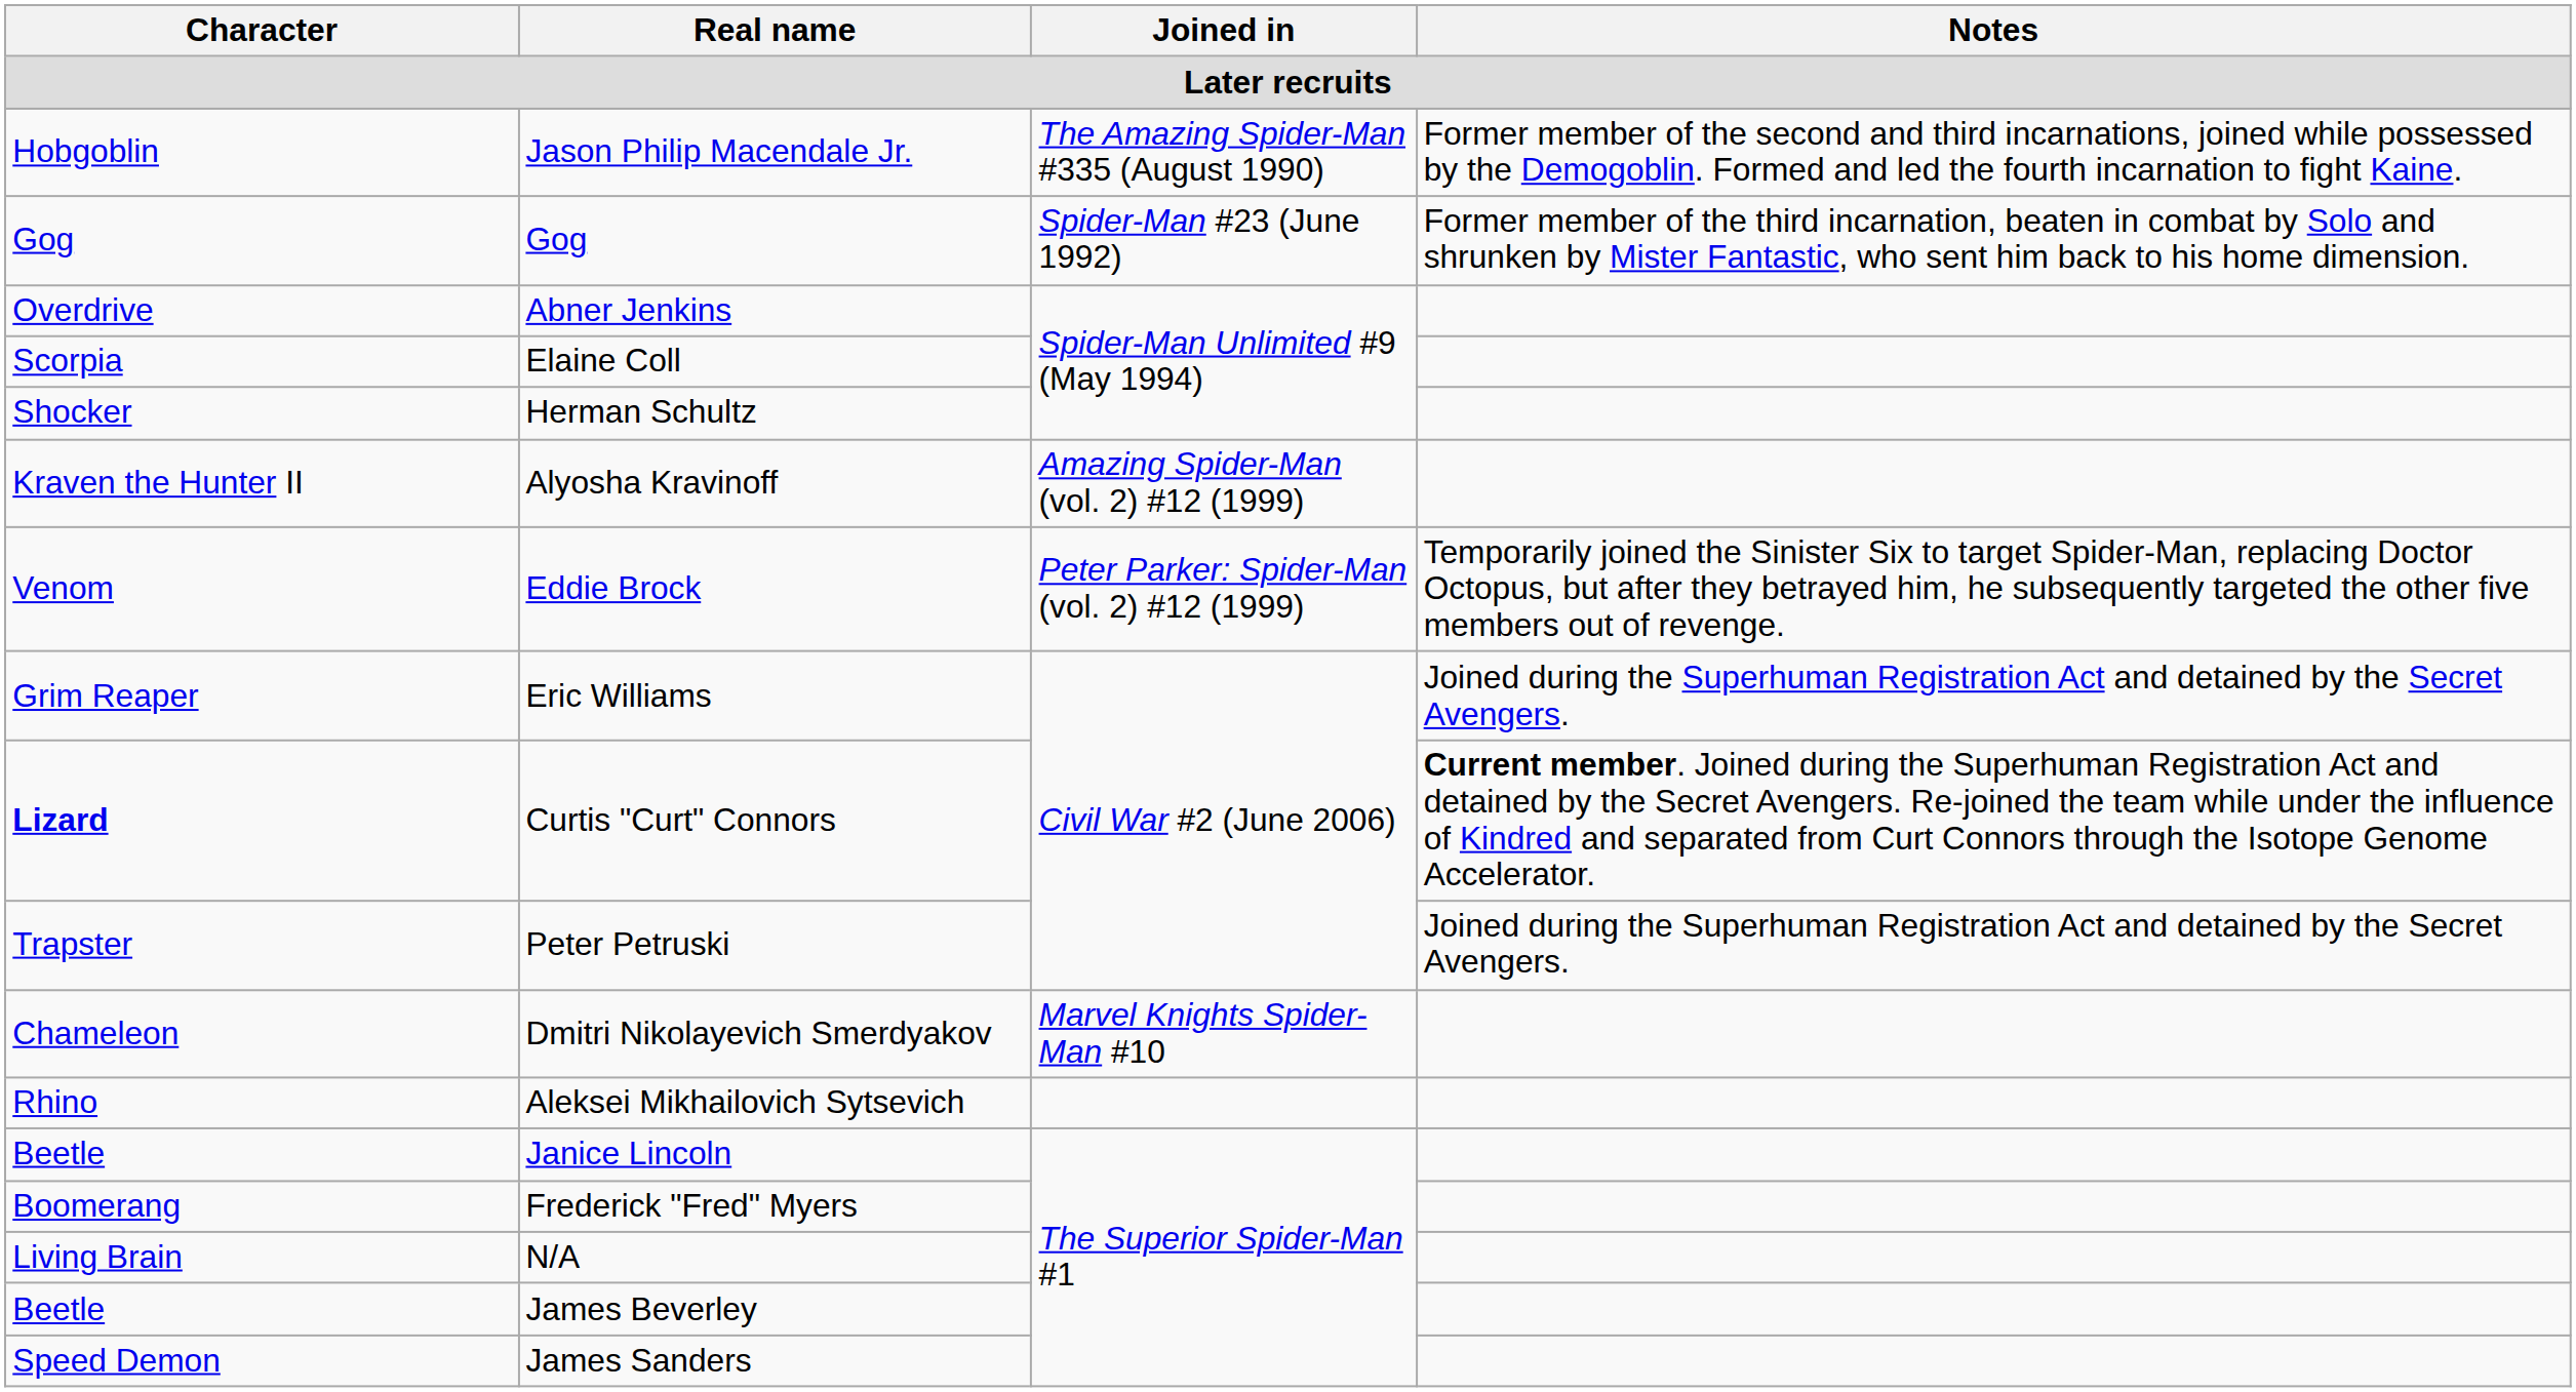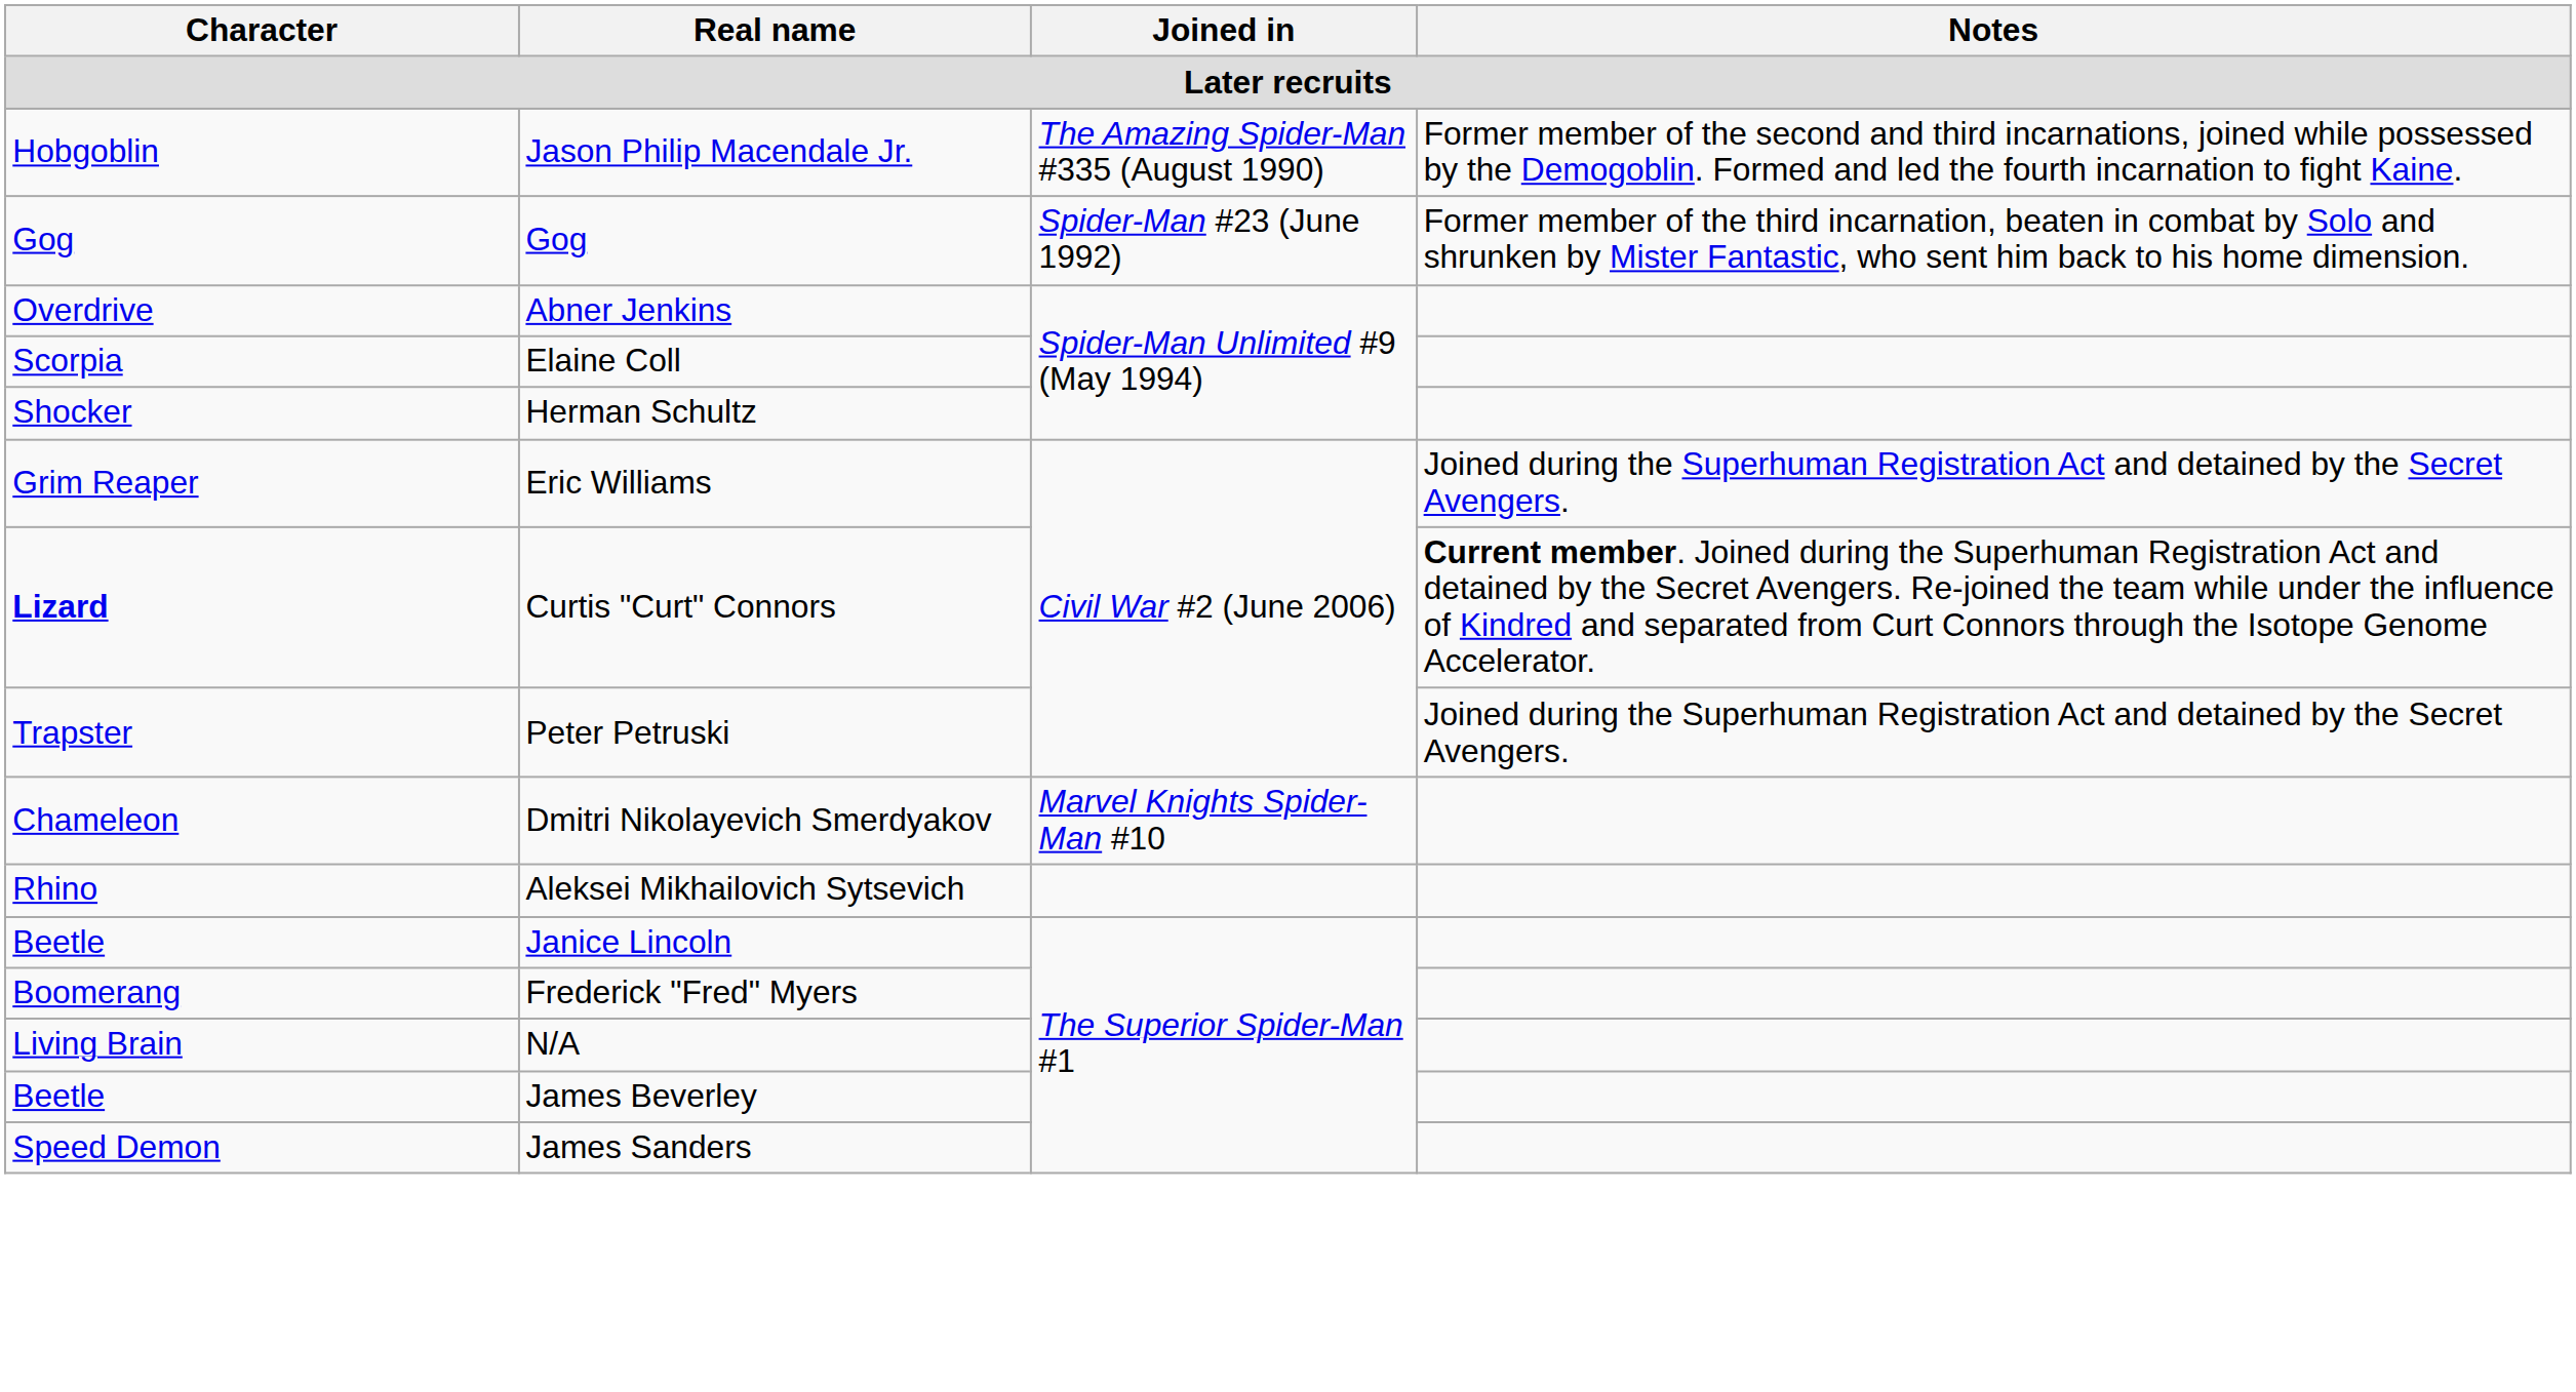- row: Kraven the Hunter II | Alyosha Kravinoff | Amazing Spider-Man (vol. 2) #12 (1999)
- row: Venom | Eddie Brock | Peter Parker: Spider-Man (vol. 2) #12 (1999) | Temporarily joined the Sinister Six to target Spider-Man, replacing Doctor Octopus, but after they betrayed him, he subsequently targeted the other five members out of revenge.
